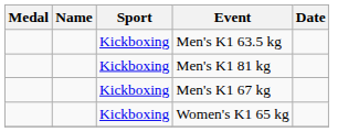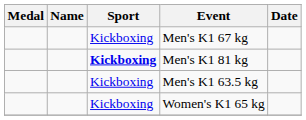rows swapped: Men's K1 67 kg <-> Men's K1 63.5 kg
Men's K1 81 kg | Sport: normal -> bold
